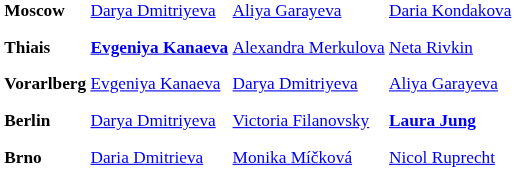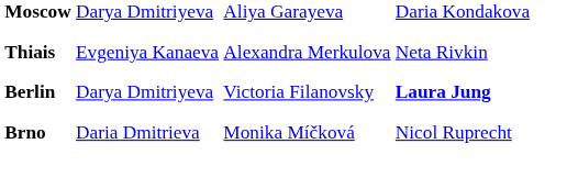Thiais | column 2: bold -> normal
- row: Vorarlberg | Evgeniya Kanaeva | Darya Dmitriyeva | Aliya Garayeva
